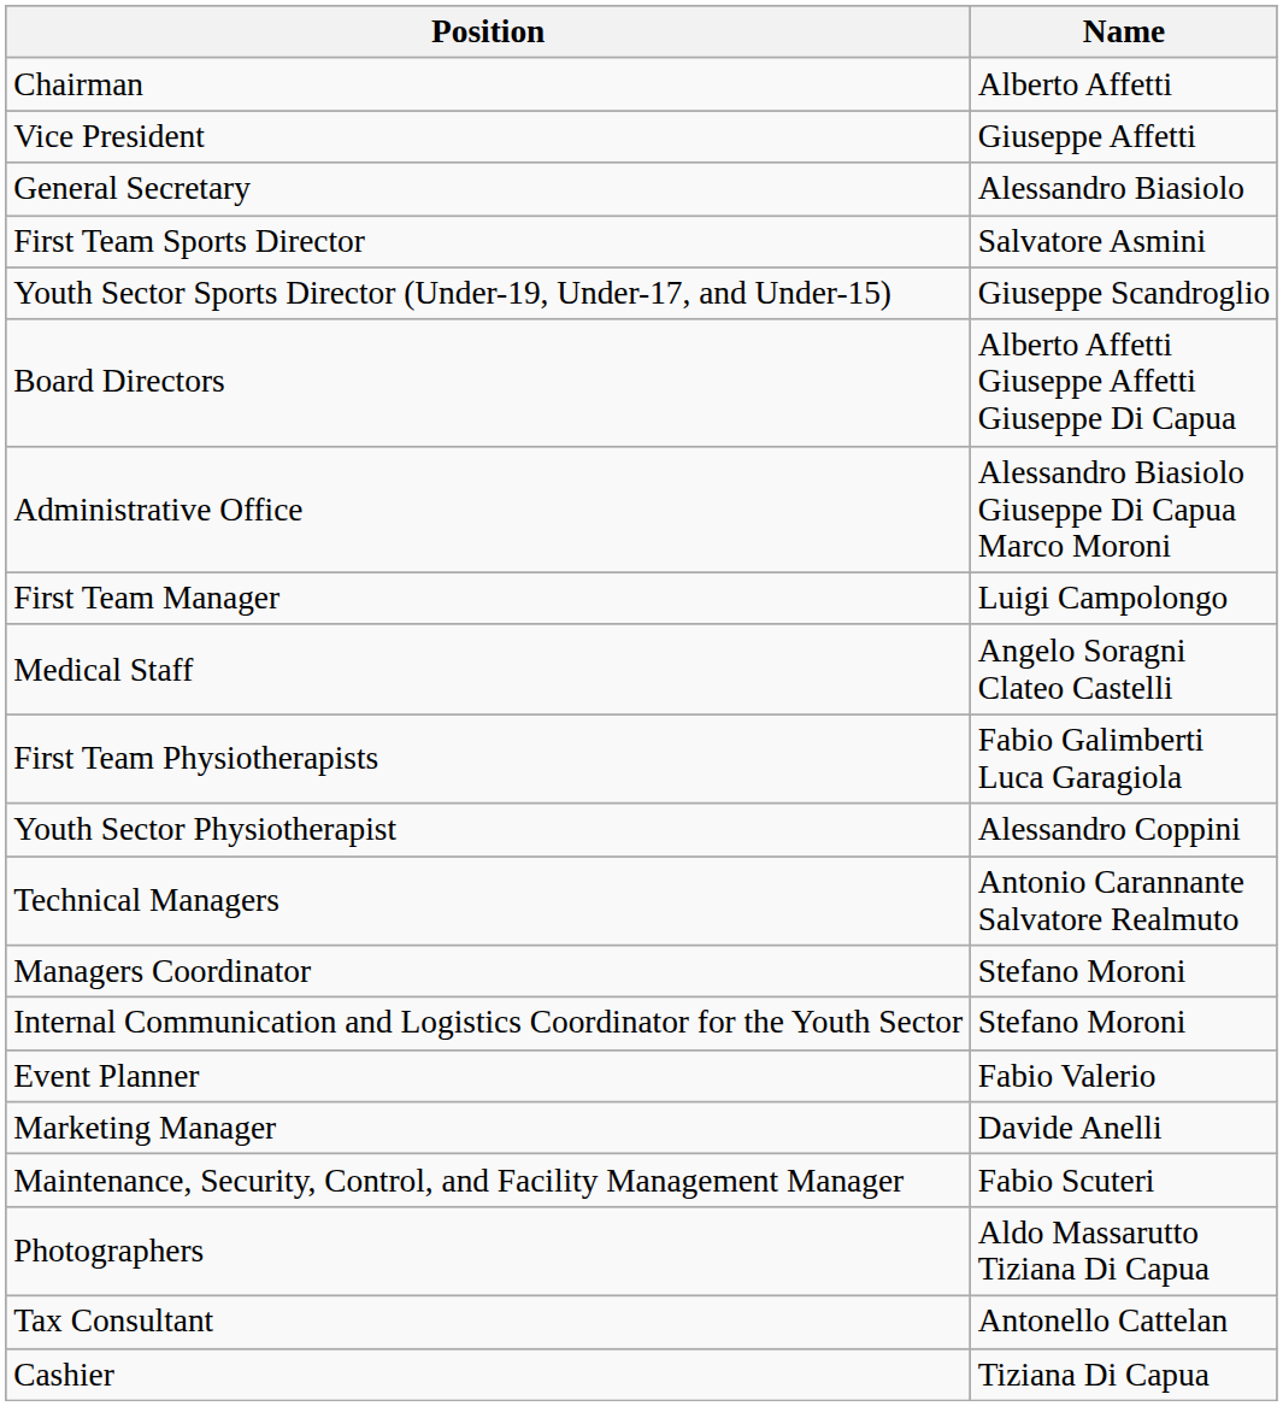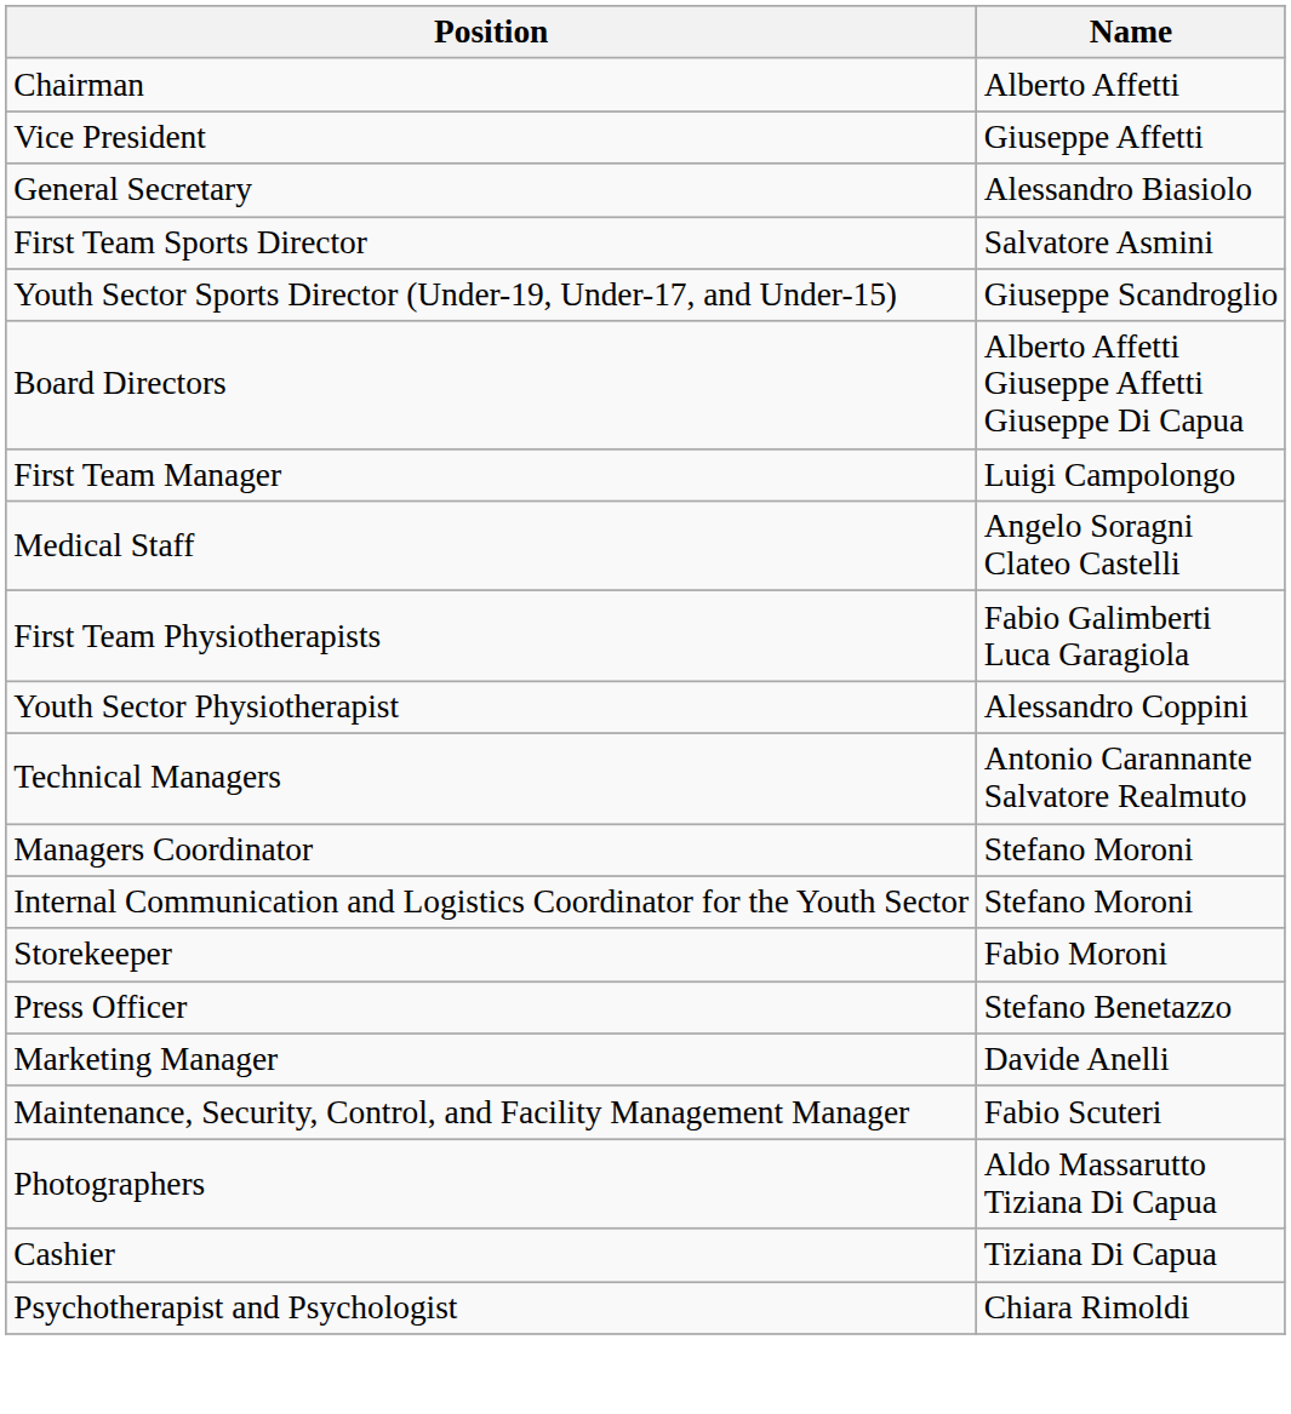- row: Administrative Office | Alessandro Biasiolo Giuseppe Di Capua Marco Moroni
+ row: Storekeeper | Fabio Moroni
+ row: Press Officer | Stefano Benetazzo
- row: Event Planner | Fabio Valerio
- row: Tax Consultant | Antonello Cattelan
+ row: Psychotherapist and Psychologist | Chiara Rimoldi
